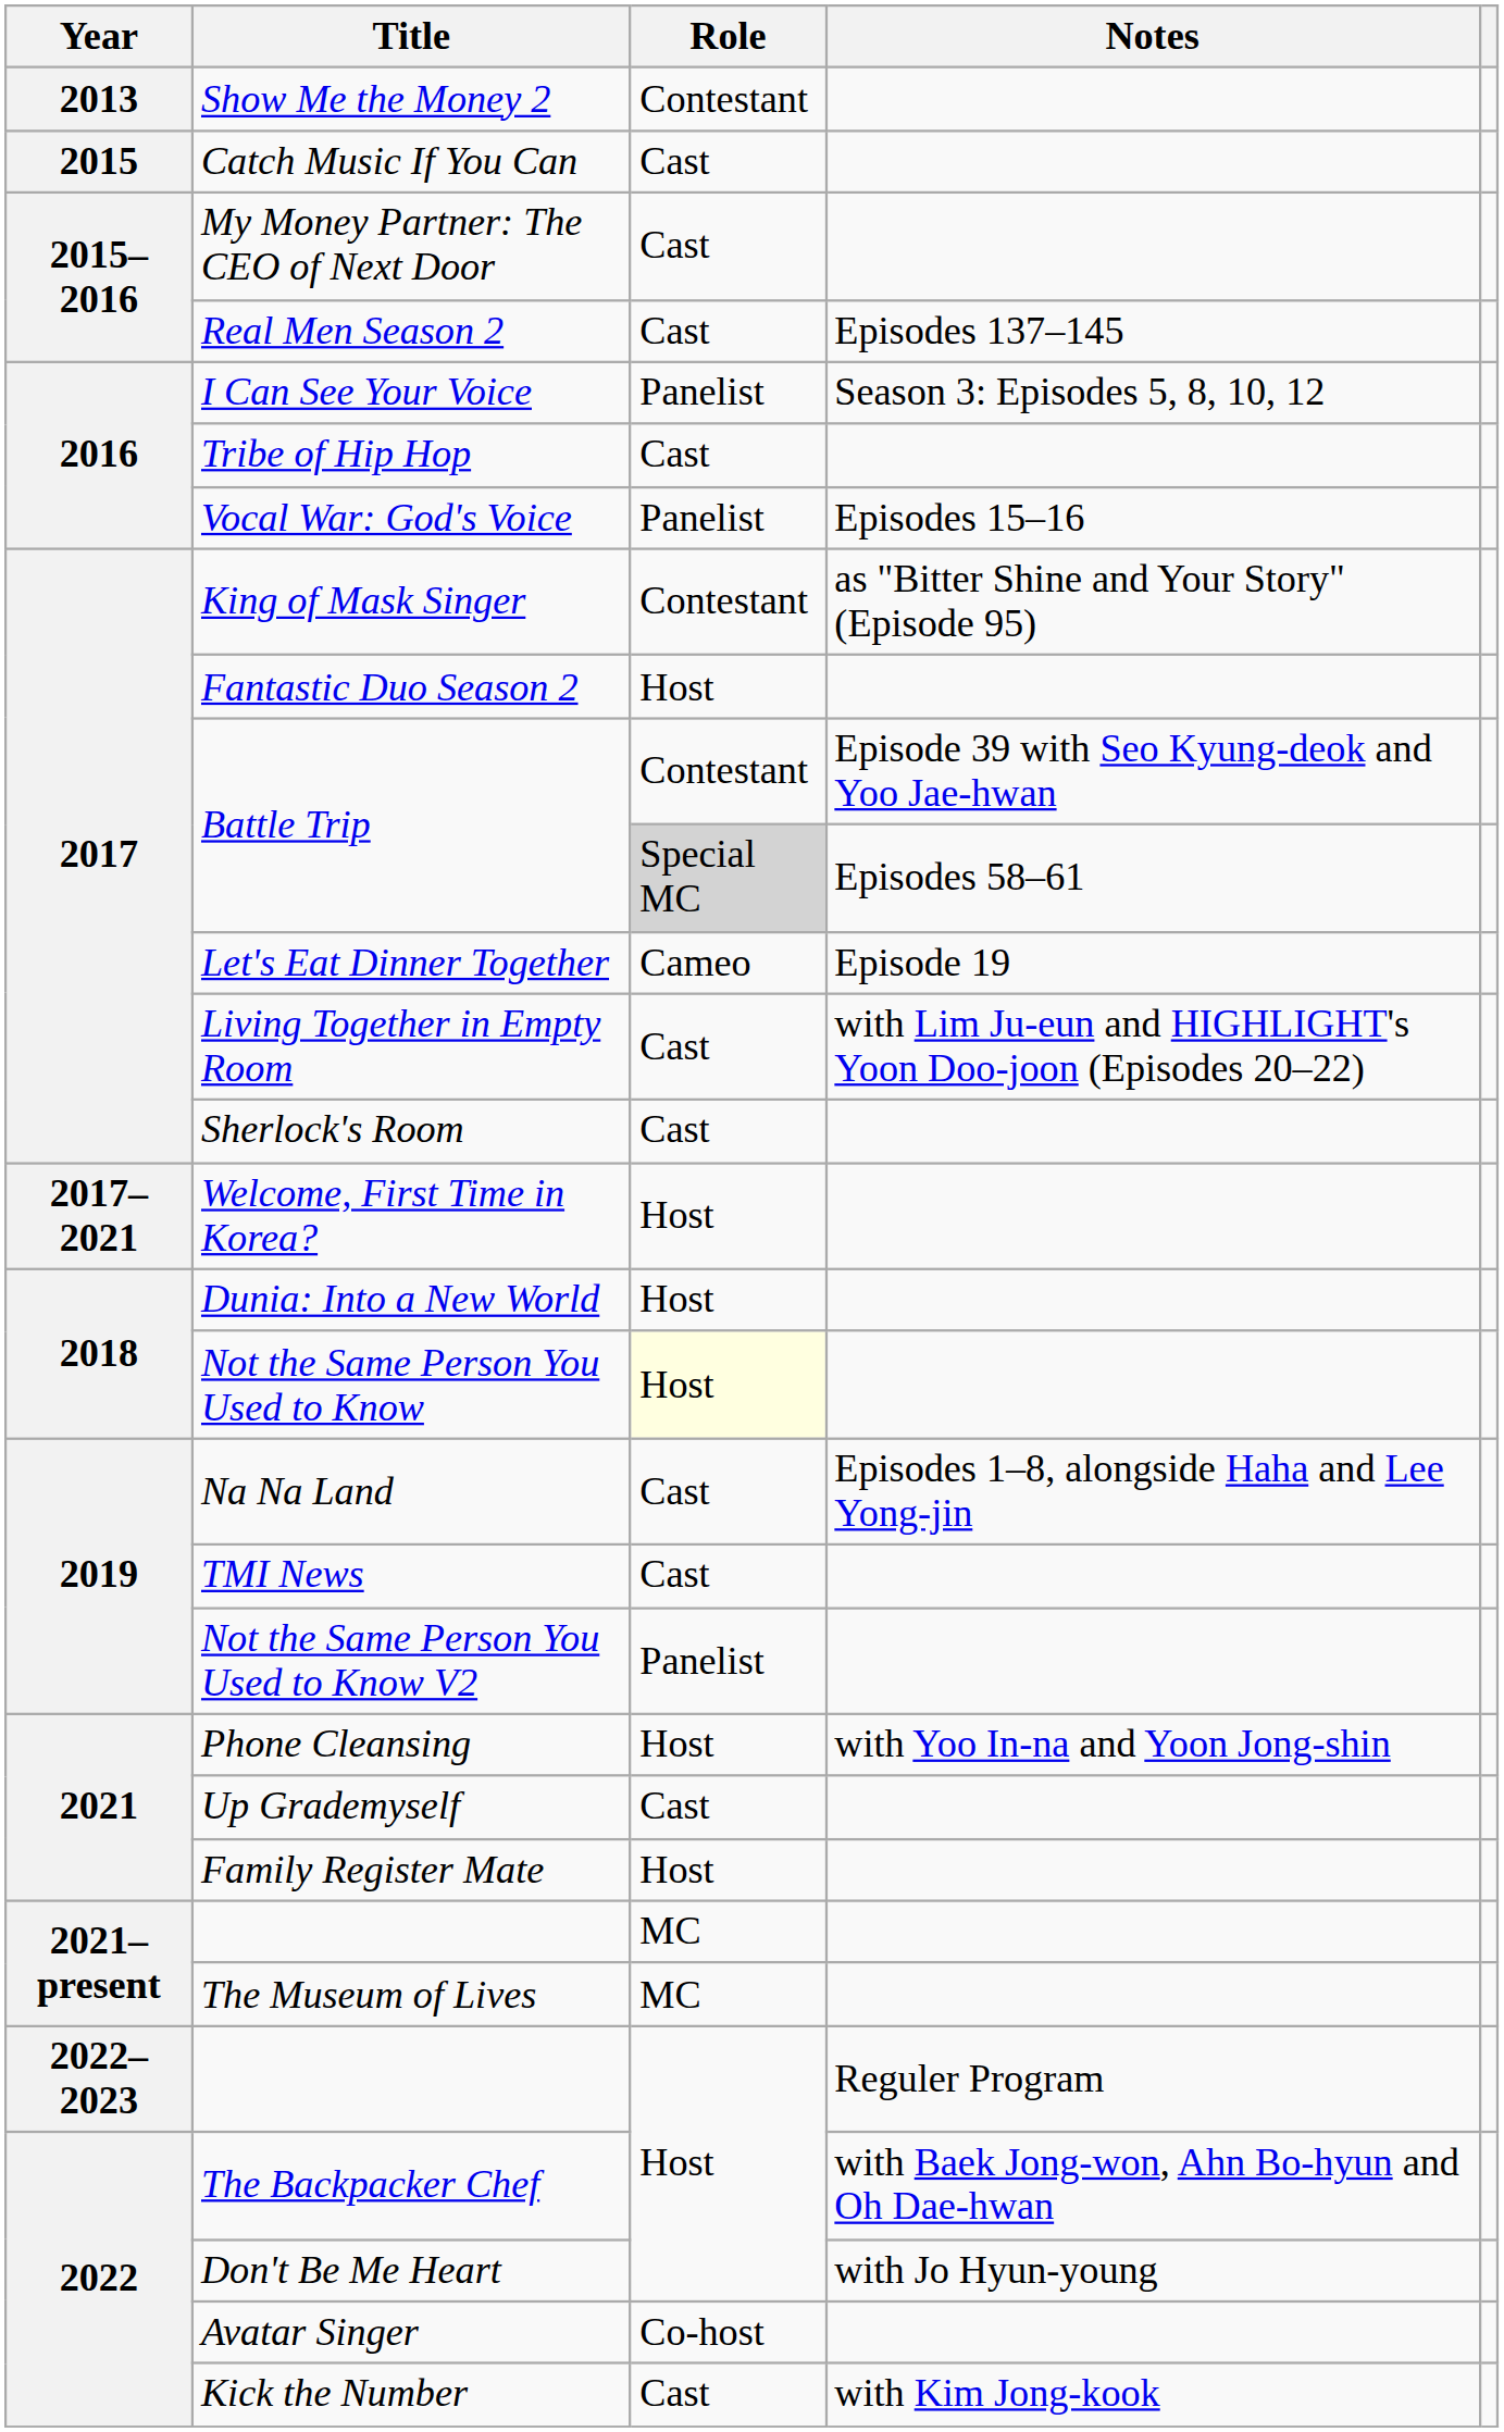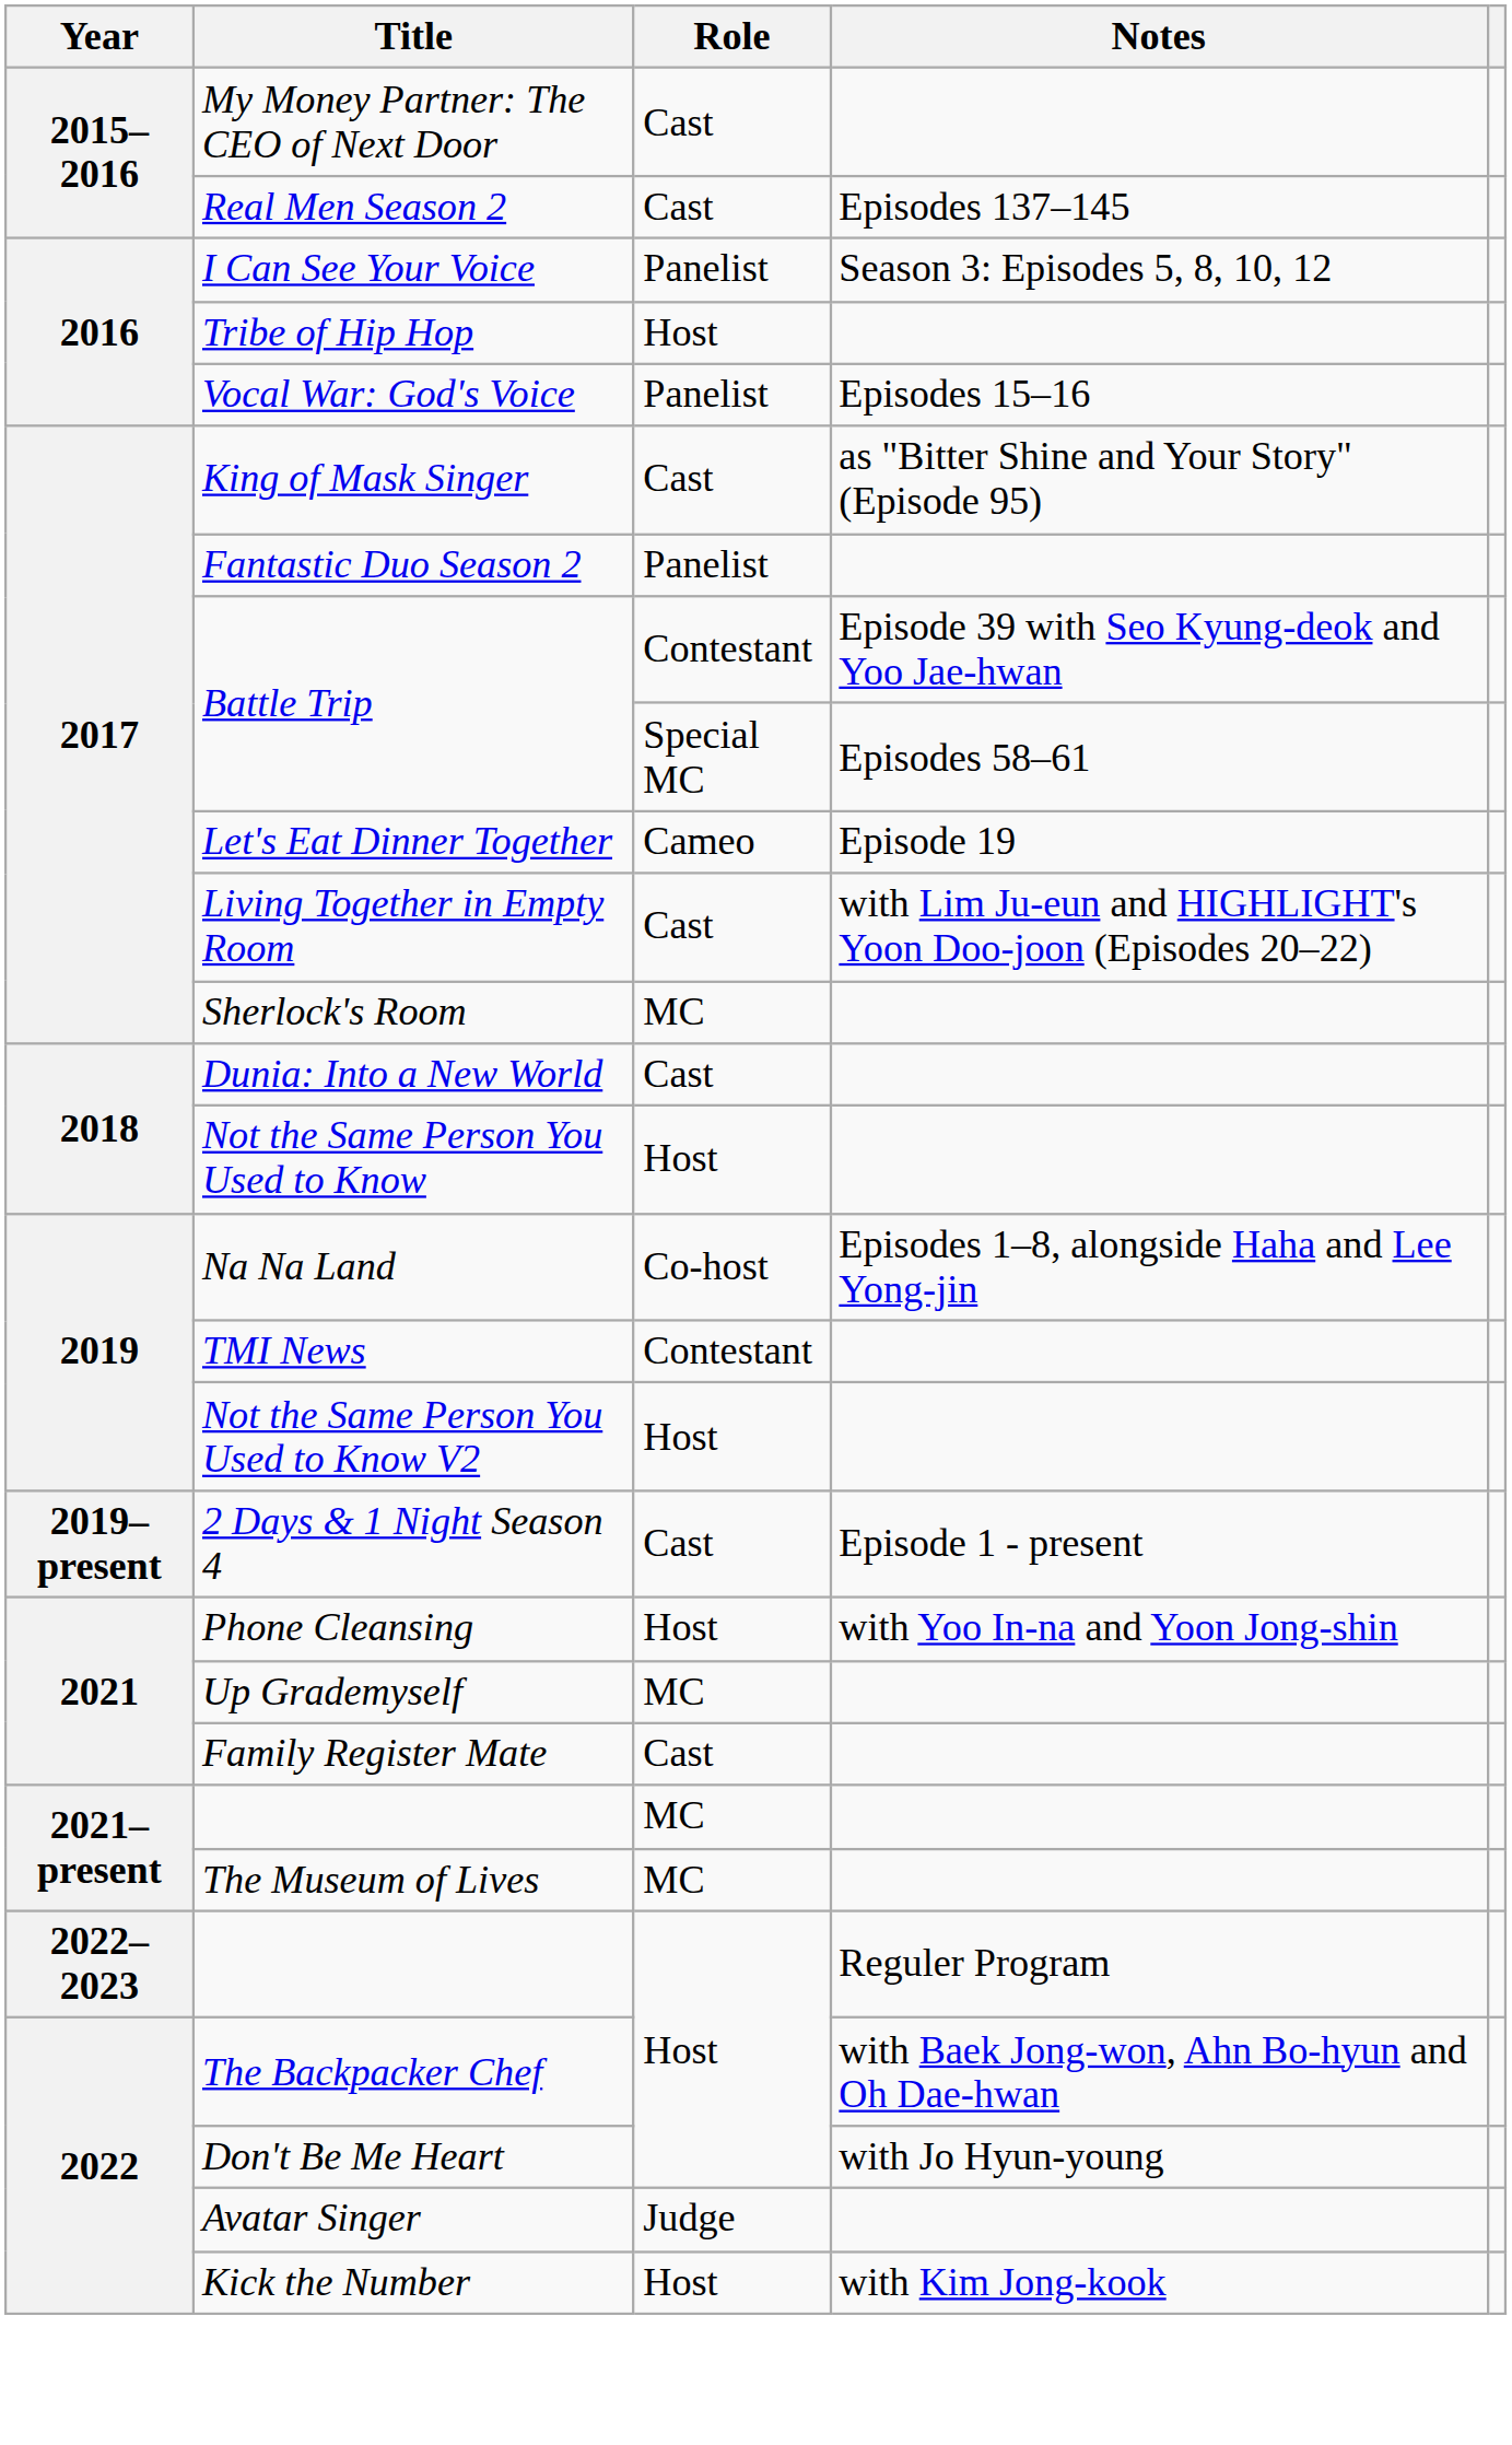- row: 2013 | Show Me the Money 2 | Contestant
- row: 2015 | Catch Music If You Can | Cast
Tribe of Hip Hop | Role: Cast -> Host
King of Mask Singer | Role: Contestant -> Cast
Fantastic Duo Season 2 | Role: Host -> Panelist
Battle Trip / Episodes 58–61 | Role: lightgrey background -> no background
Sherlock's Room | Role: Cast -> MC
- row: 2017–2021 | Welcome, First Time in Korea? | Host
Dunia: Into a New World | Role: Host -> Cast
Not the Same Person You Used to Know | Role: lightyellow background -> no background
Na Na Land | Role: Cast -> Co-host
TMI News | Role: Cast -> Contestant
Not the Same Person You Used to Know V2 | Role: Panelist -> Host
+ row: 2019–present | 2 Days & 1 Night Season 4 | Cast | Episode 1 - present
Up Grademyself | Role: Cast -> MC
Family Register Mate | Role: Host -> Cast
Avatar Singer | Role: Co-host -> Judge
Kick the Number | Role: Cast -> Host
